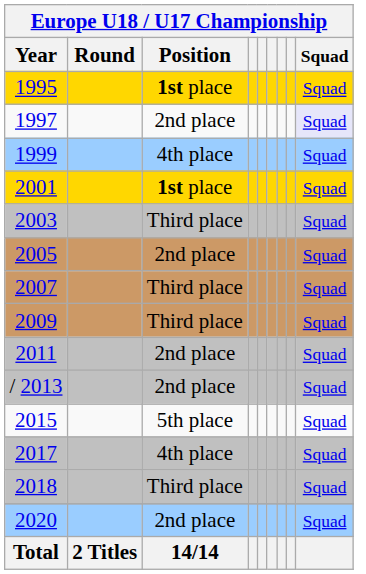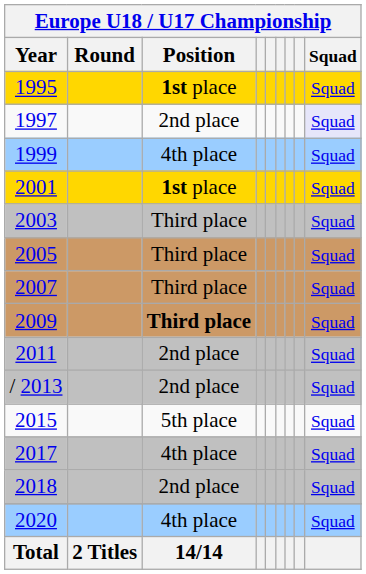2005 | Position: 2nd place -> Third place
2009 | Position: normal -> bold
2018 | Position: Third place -> 2nd place
2020 | Position: 2nd place -> 4th place
